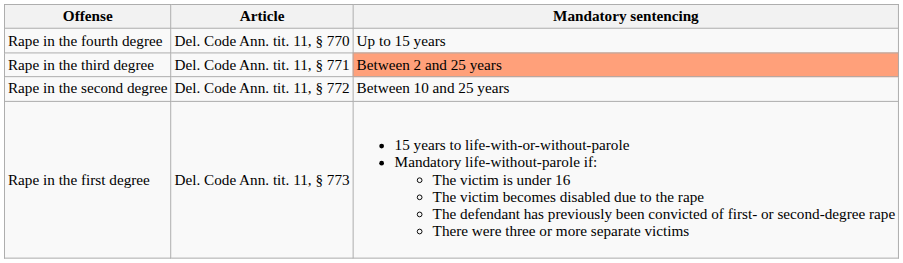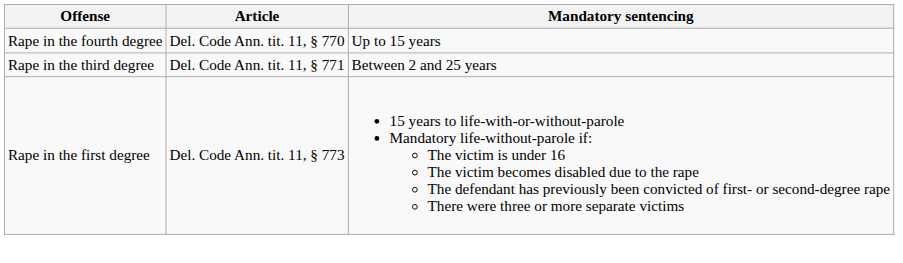Rape in the third degree | Mandatory sentencing: lightsalmon background -> no background
- row: Rape in the second degree | Del. Code Ann. tit. 11, § 772 | Between 10 and 25 years
